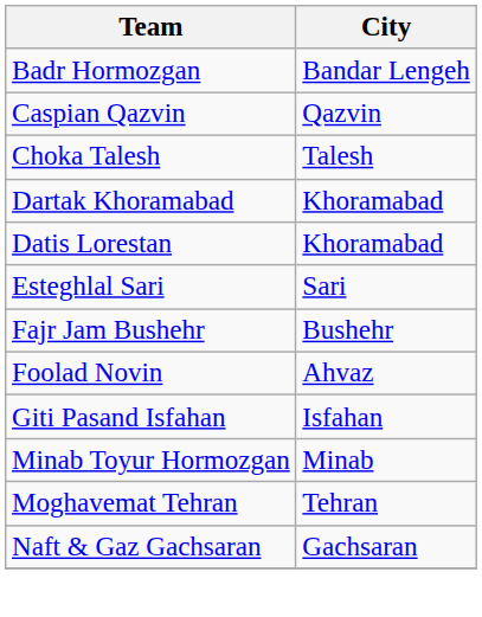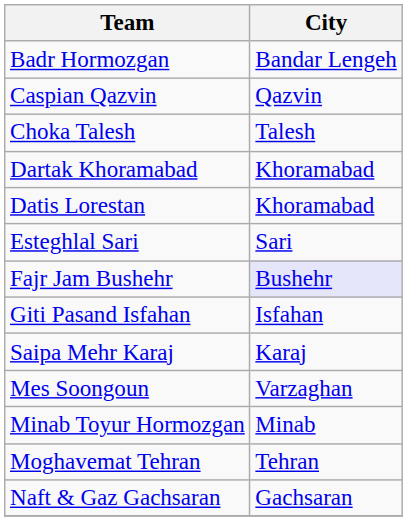Fajr Jam Bushehr | City: no background -> lavender background
- row: Foolad Novin | Ahvaz
+ row: Saipa Mehr Karaj | Karaj
+ row: Mes Soongoun | Varzaghan
